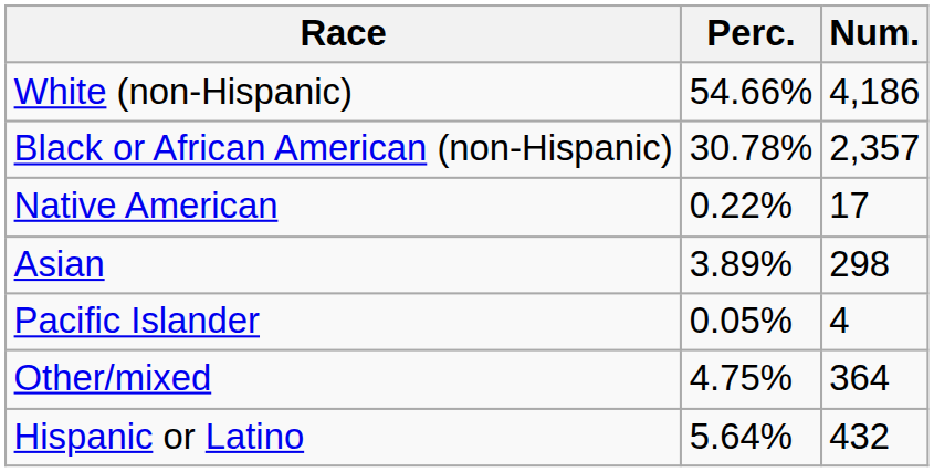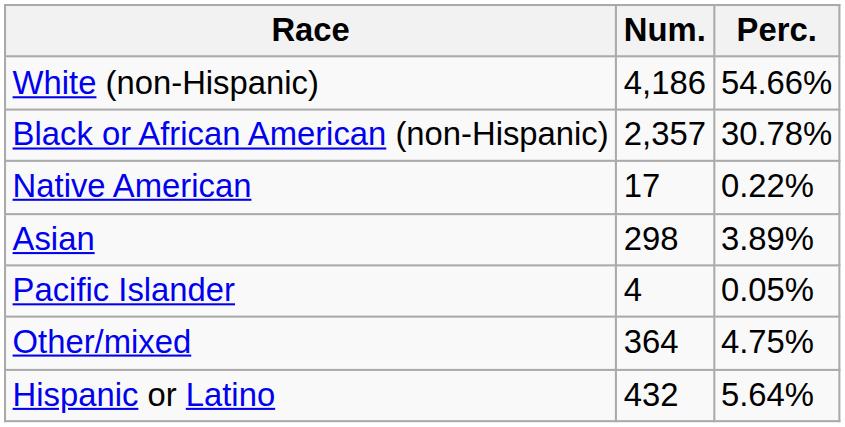columns swapped: Num. <-> Perc.
